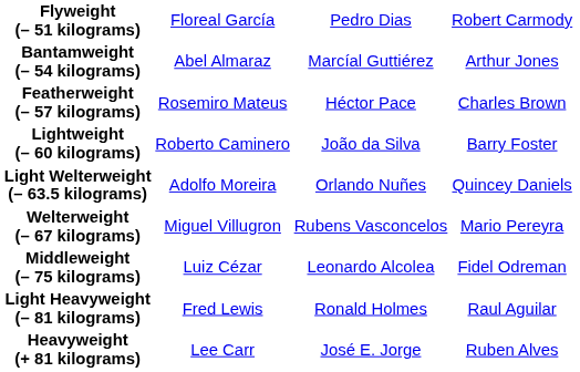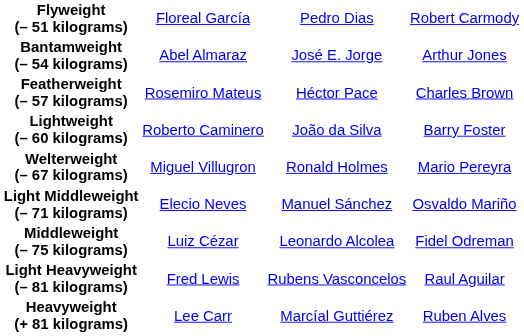Bantamweight (– 54 kilograms) | column 3: Marcíal Guttiérez -> José E. Jorge
- row: Light Welterweight (– 63.5 kilograms) | Adolfo Moreira | Orlando Nuñes | Quincey Daniels
Welterweight (– 67 kilograms) | column 3: Rubens Vasconcelos -> Ronald Holmes
+ row: Light Middleweight (– 71 kilograms) | Elecio Neves | Manuel Sánchez | Osvaldo Mariño
Light Heavyweight (– 81 kilograms) | column 3: Ronald Holmes -> Rubens Vasconcelos
Heavyweight (+ 81 kilograms) | column 3: José E. Jorge -> Marcíal Guttiérez
